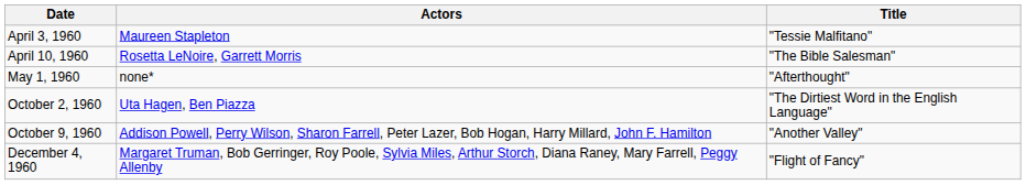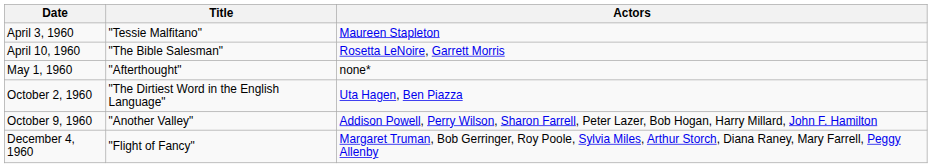columns swapped: Title <-> Actors
